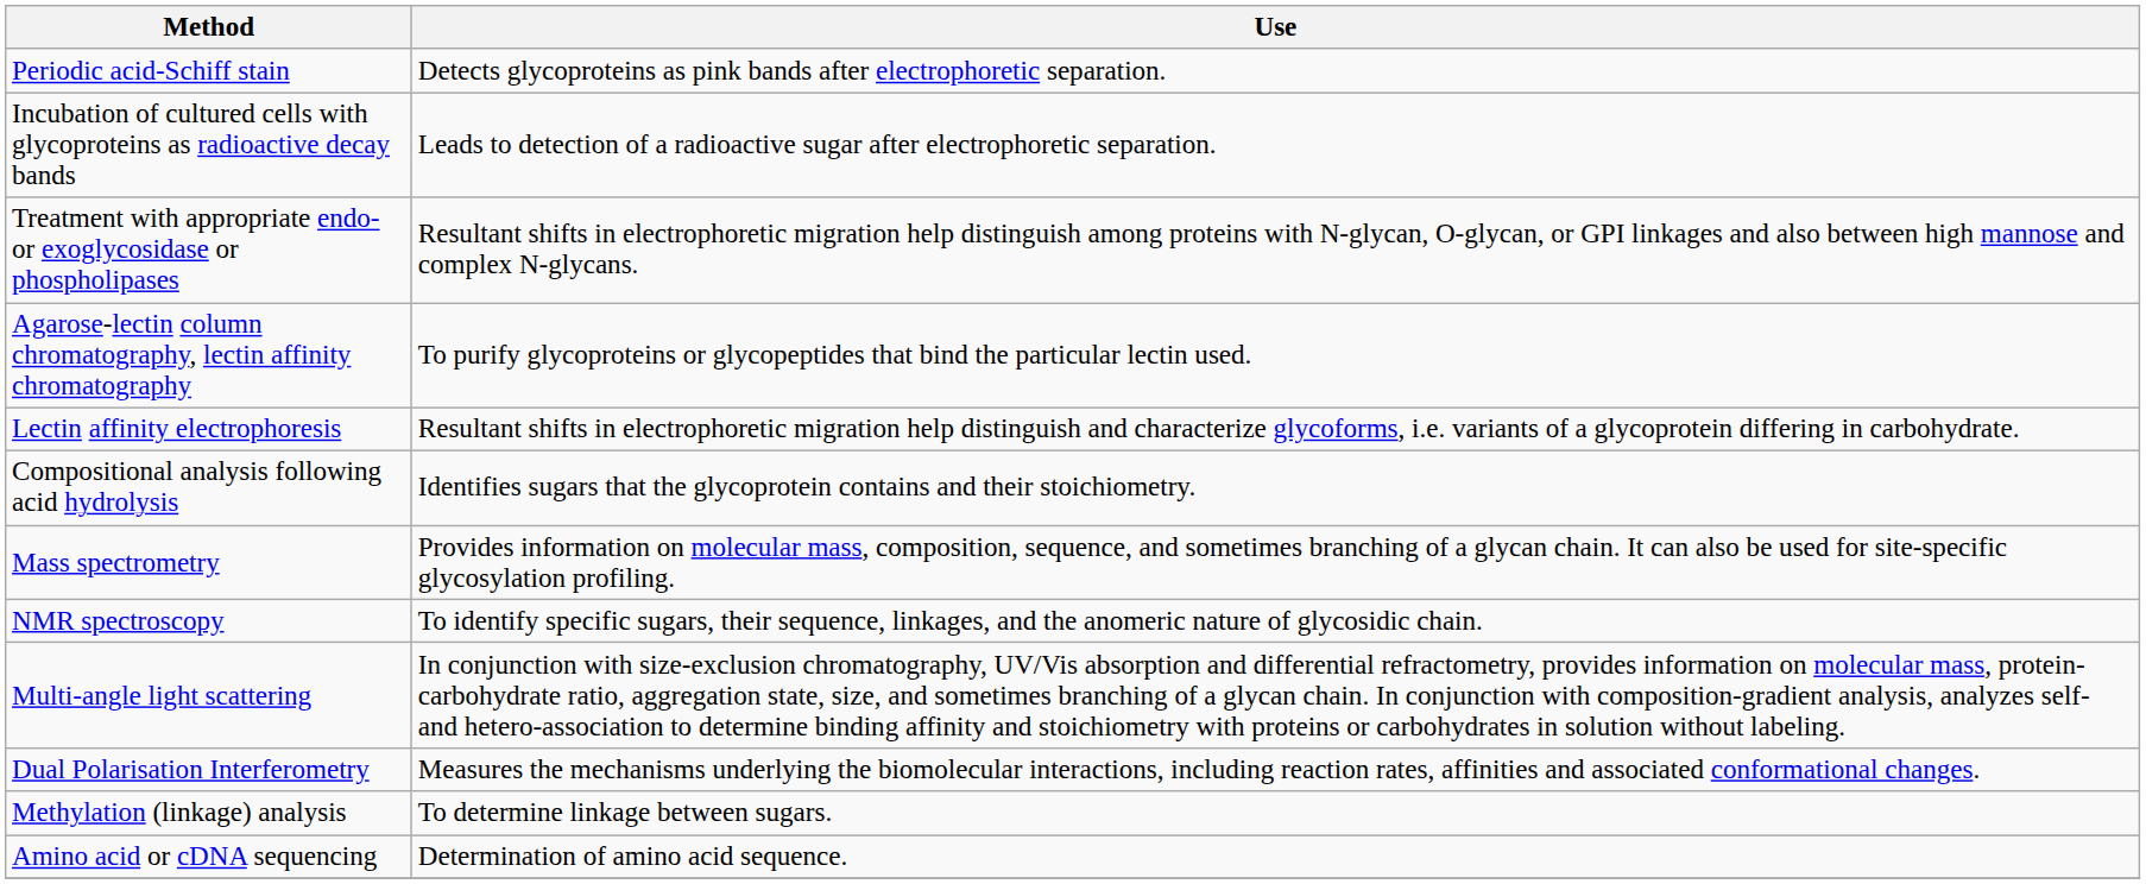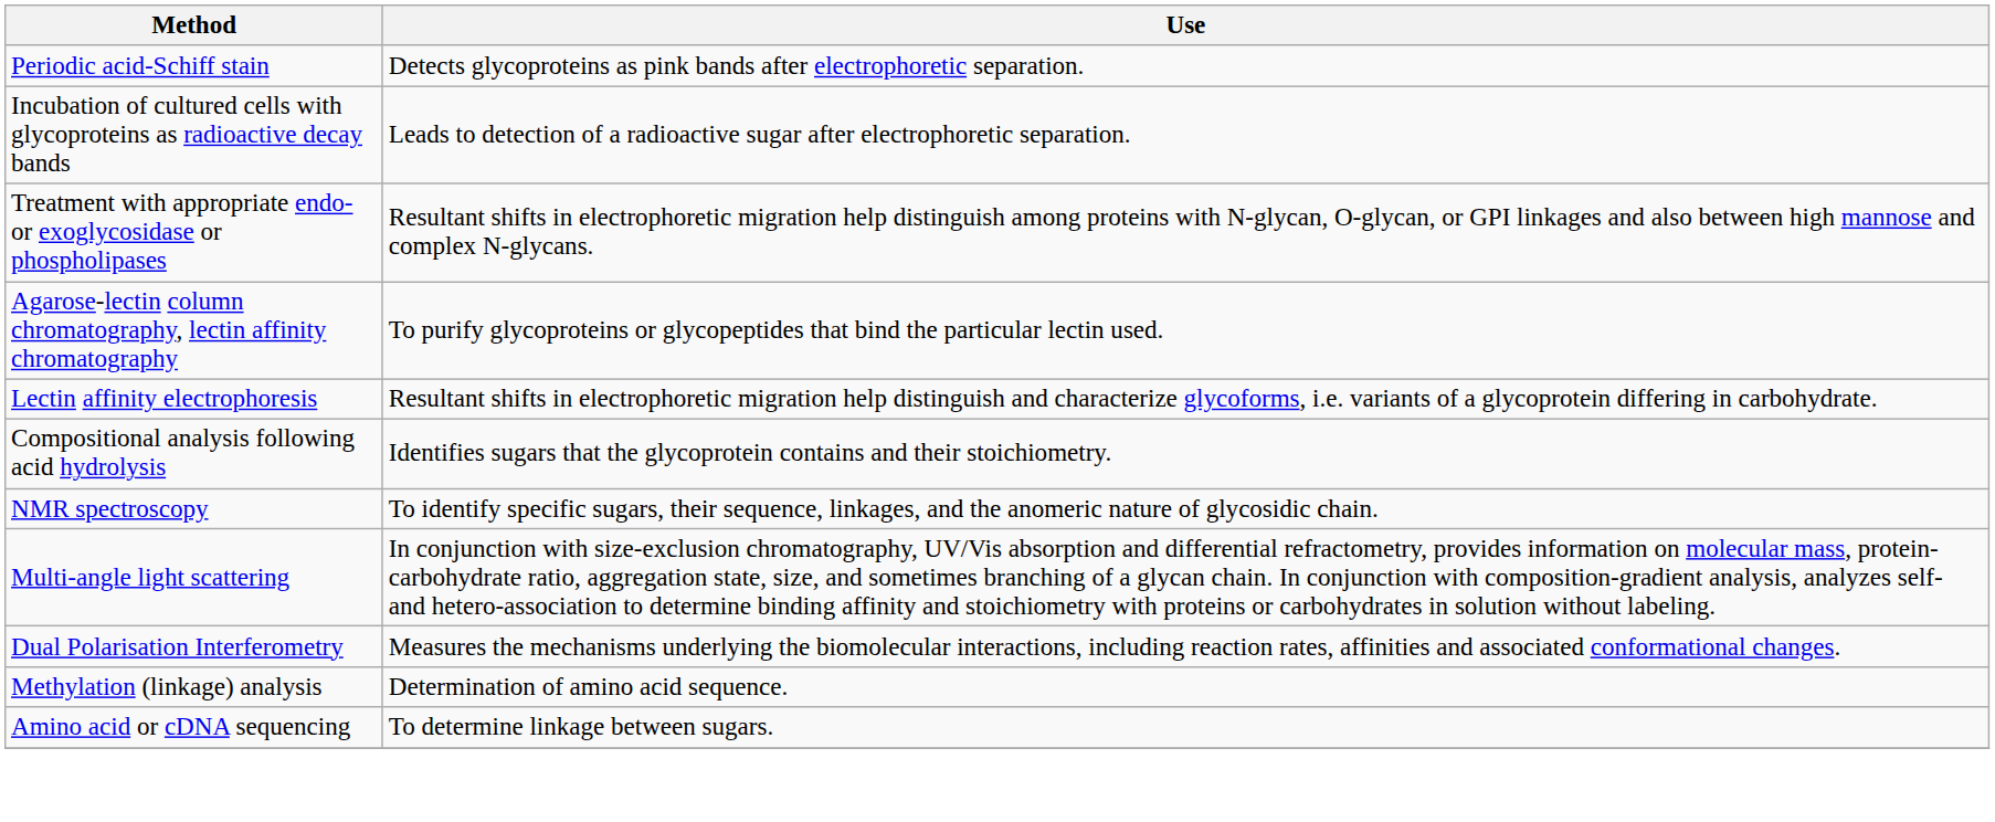- row: Mass spectrometry | Provides information on molecular mass, composition, sequence, and sometimes branching of a glycan chain. It can also be used for site-specific glycosylation profiling.
Methylation (linkage) analysis | Use: To determine linkage between sugars. -> Determination of amino acid sequence.
Amino acid or cDNA sequencing | Use: Determination of amino acid sequence. -> To determine linkage between sugars.
